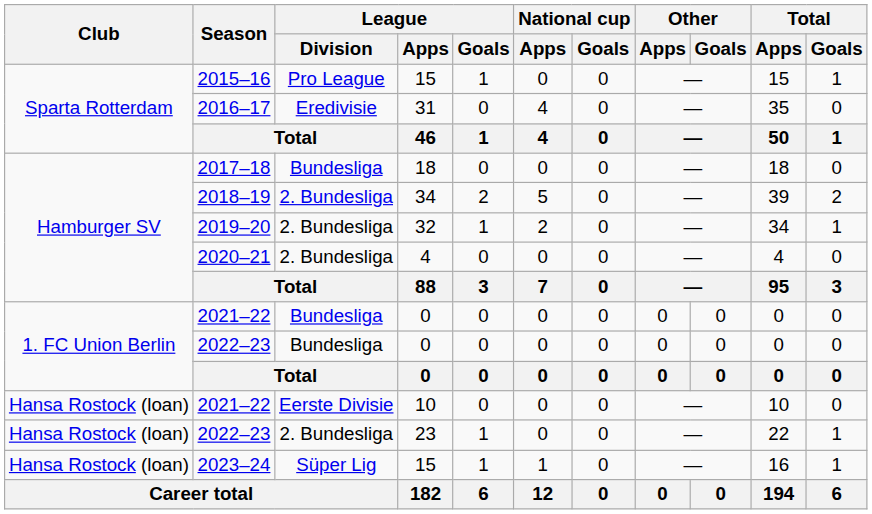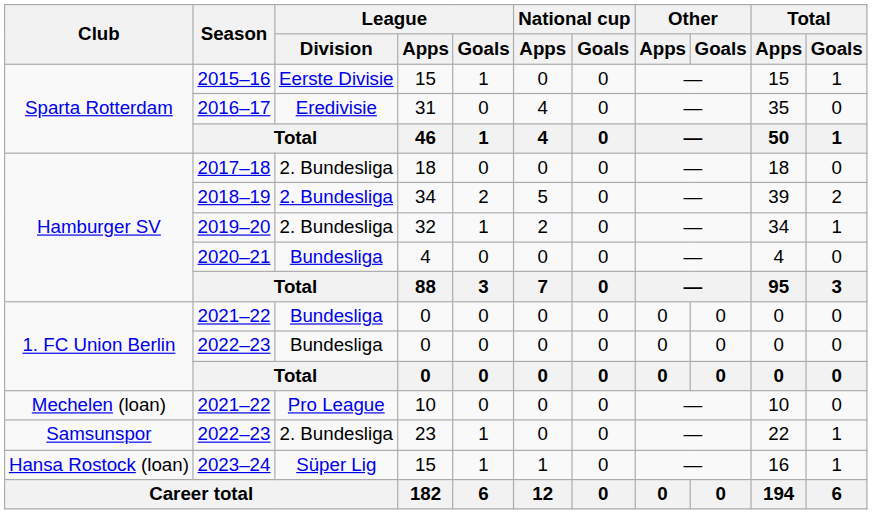2015–16 | League / Division: Pro League -> Eerste Divisie
2017–18 | League / Division: Bundesliga -> 2. Bundesliga
2020–21 | League / Division: 2. Bundesliga -> Bundesliga
2021–22 / 10 | Club: Hansa Rostock (loan) -> Mechelen (loan)
2021–22 / 10 | League / Division: Eerste Divisie -> Pro League
2022–23 / 23 | Club: Hansa Rostock (loan) -> Samsunspor
